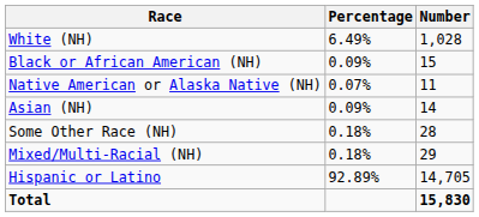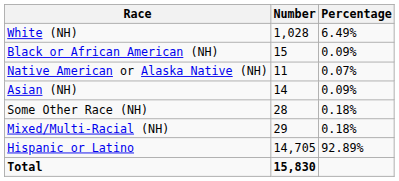columns swapped: Number <-> Percentage
